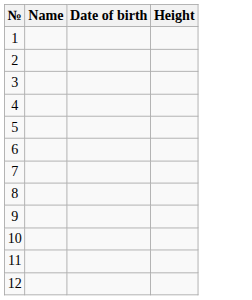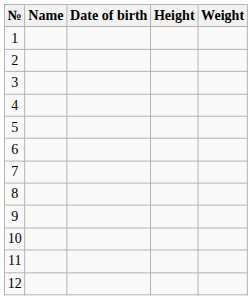+ column: Weight
